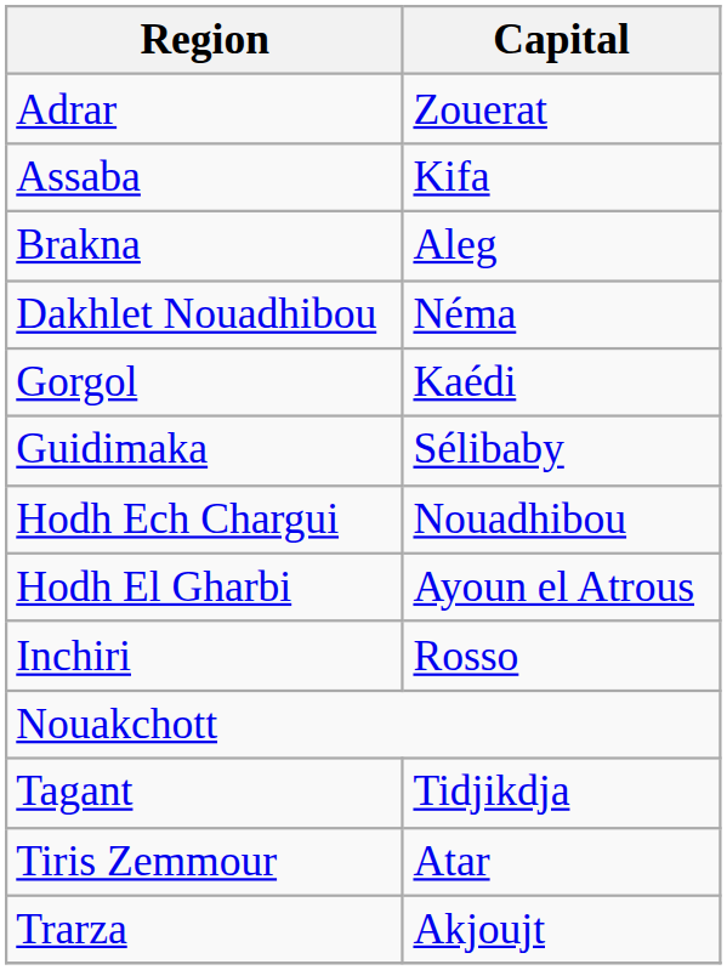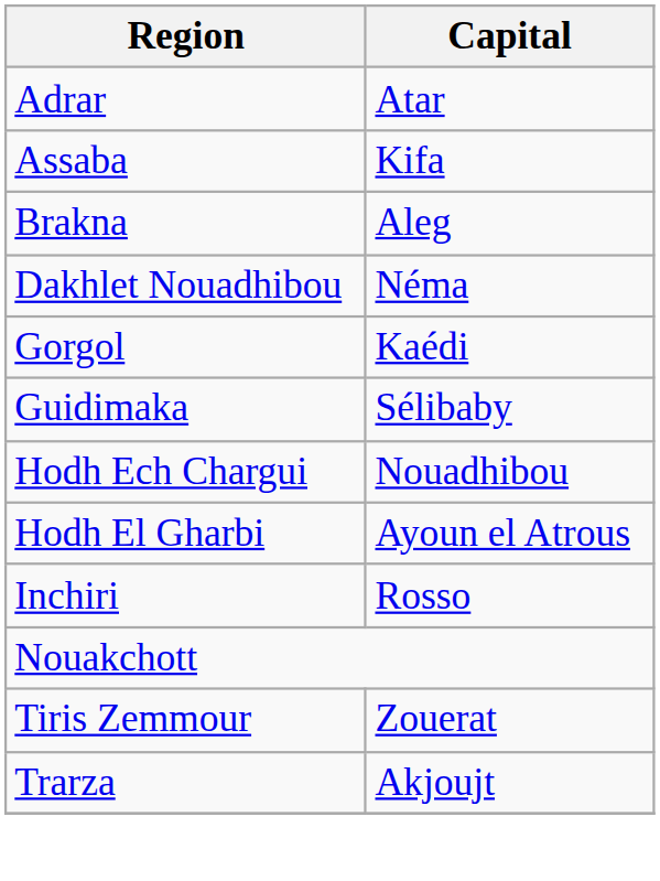Adrar | Capital: Zouerat -> Atar
- row: Tagant | Tidjikdja
Tiris Zemmour | Capital: Atar -> Zouerat
